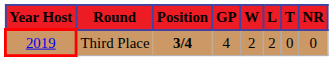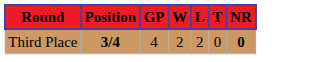- column: Year Host | 2019
Third Place | NR: normal -> bold
